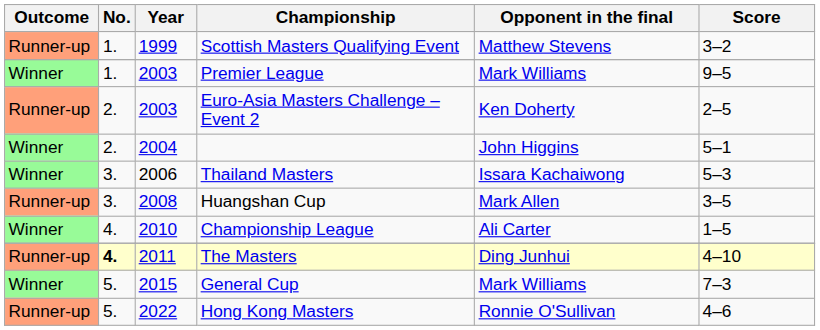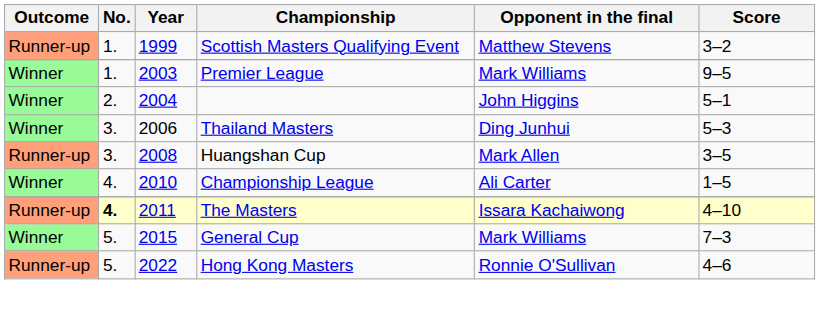- row: Runner-up | 2. | 2003 | Euro-Asia Masters Challenge – Event 2 | Ken Doherty | 2–5
Thailand Masters | Opponent in the final: Issara Kachaiwong -> Ding Junhui
The Masters | Opponent in the final: Ding Junhui -> Issara Kachaiwong
